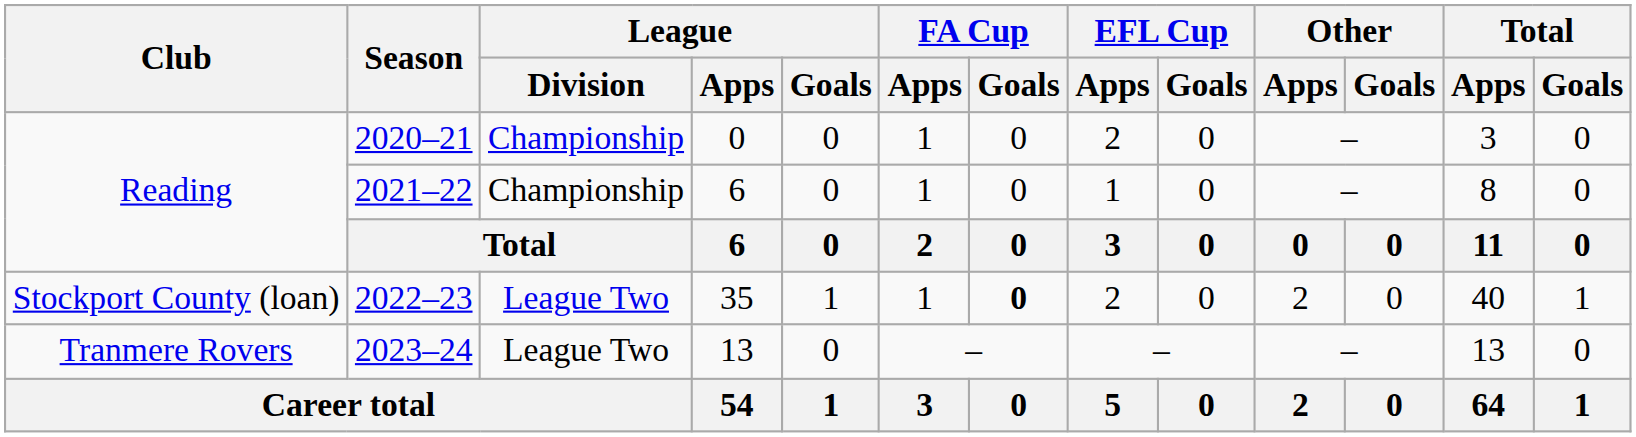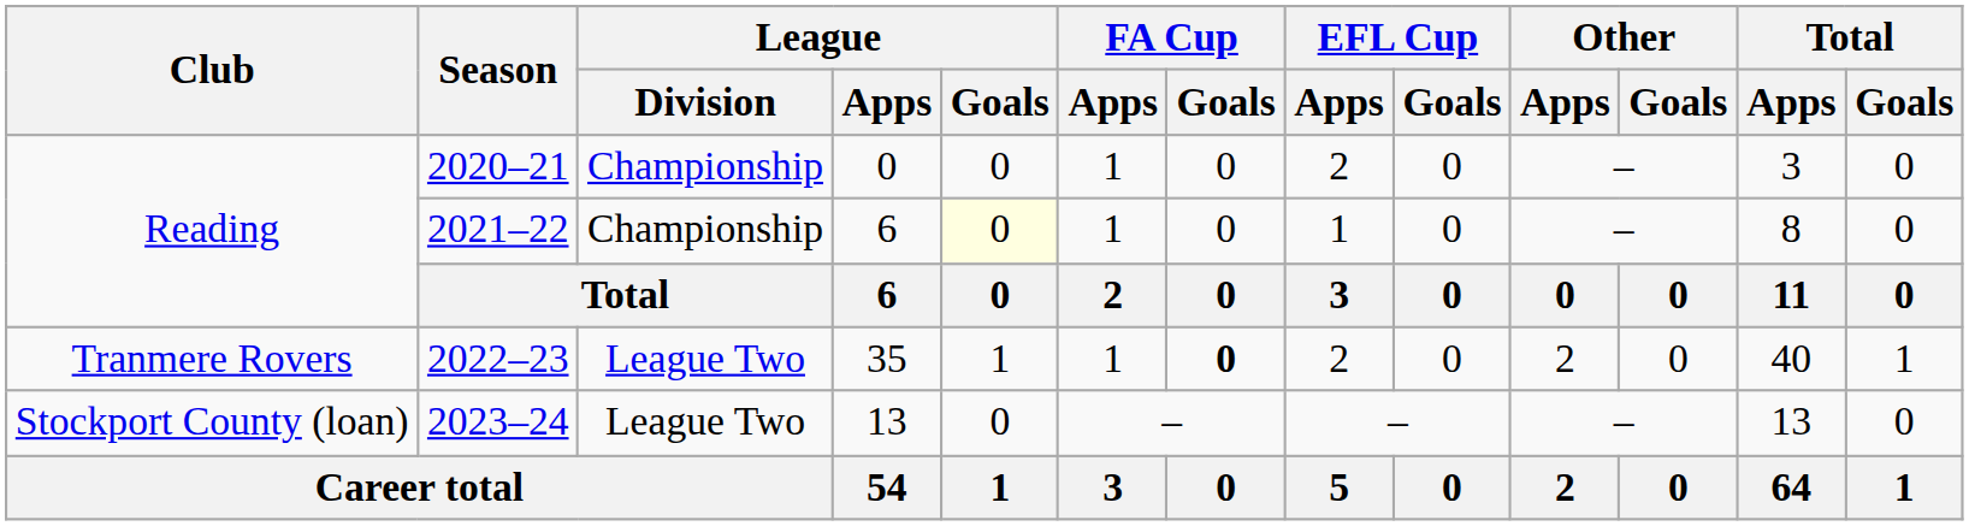2021–22 | League / Goals: no background -> lightyellow background
2022–23 | Club: Stockport County (loan) -> Tranmere Rovers
2023–24 | Club: Tranmere Rovers -> Stockport County (loan)
